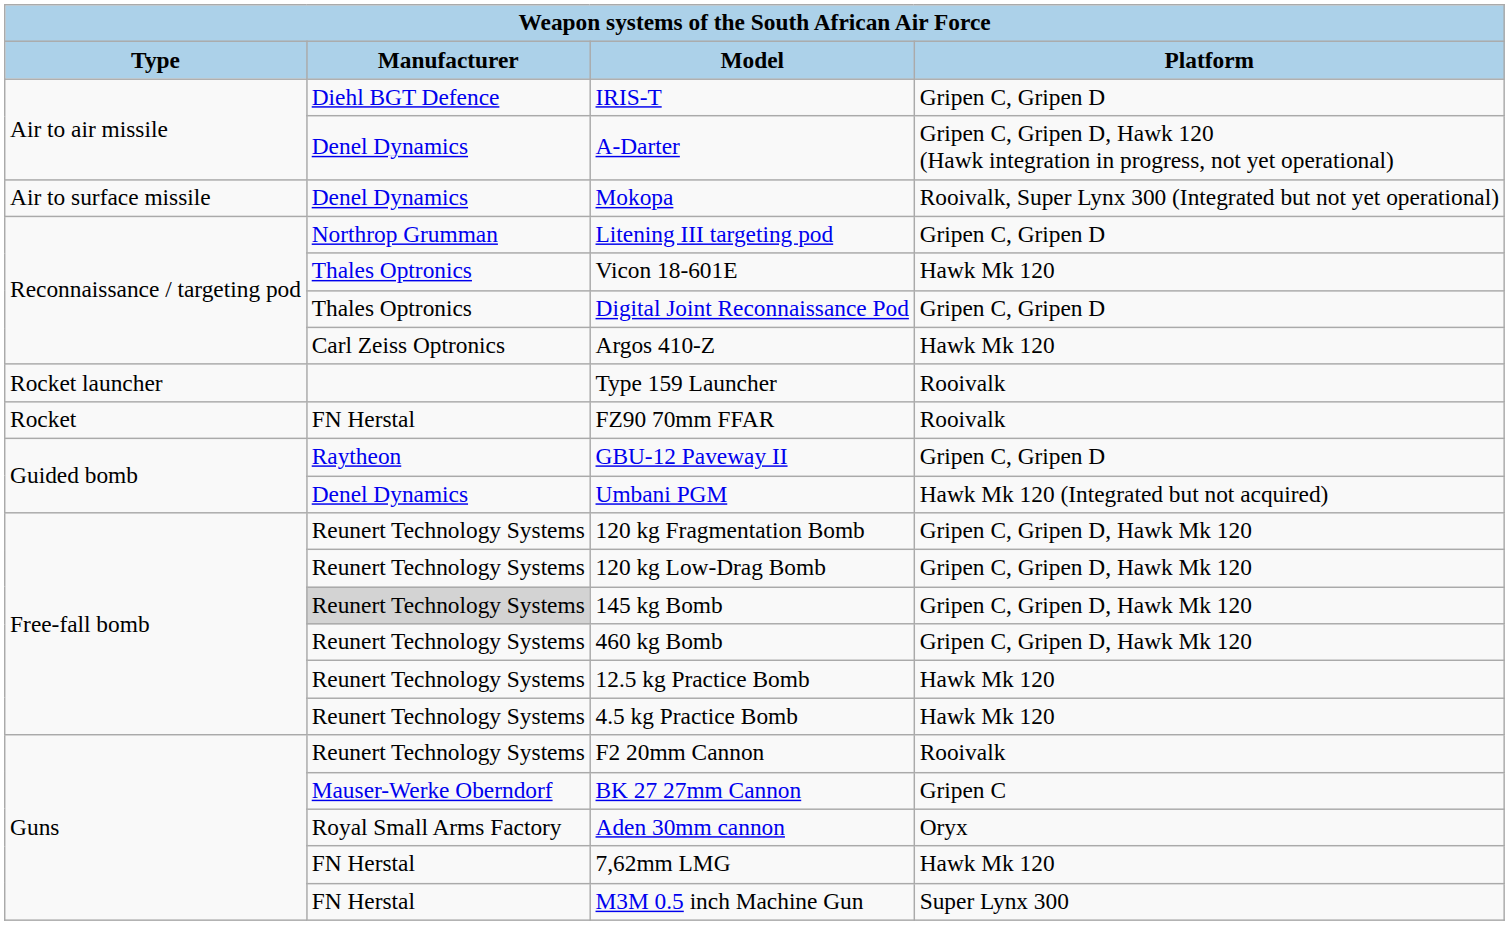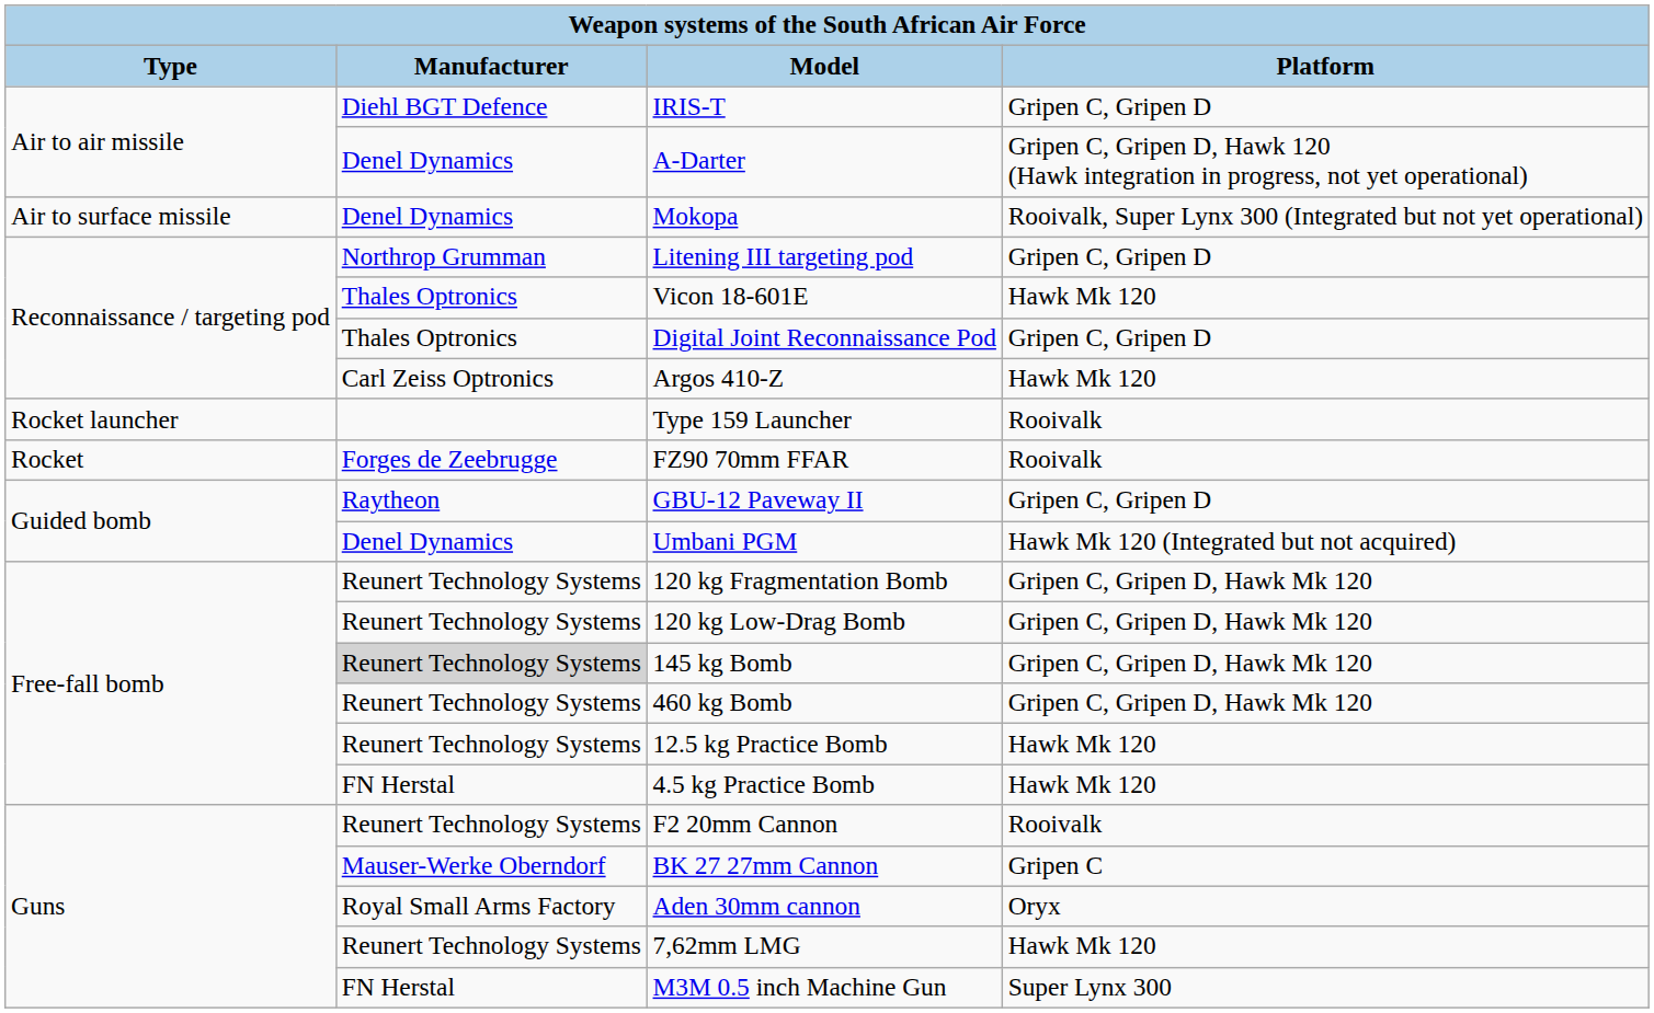FZ90 70mm FFAR | column 2: FN Herstal -> Forges de Zeebrugge
4.5 kg Practice Bomb | column 2: Reunert Technology Systems -> FN Herstal
7,62mm LMG | column 2: FN Herstal -> Reunert Technology Systems
